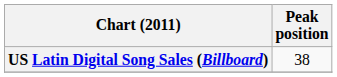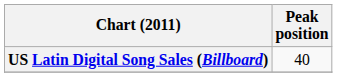US Latin Digital Song Sales (Billboard) | Peak position: 38 -> 40
